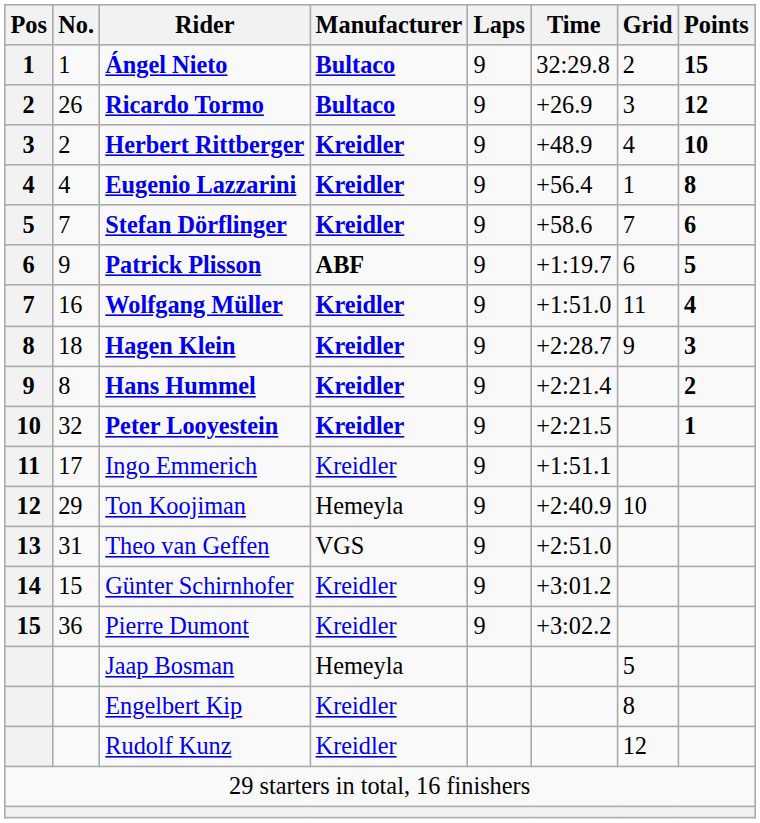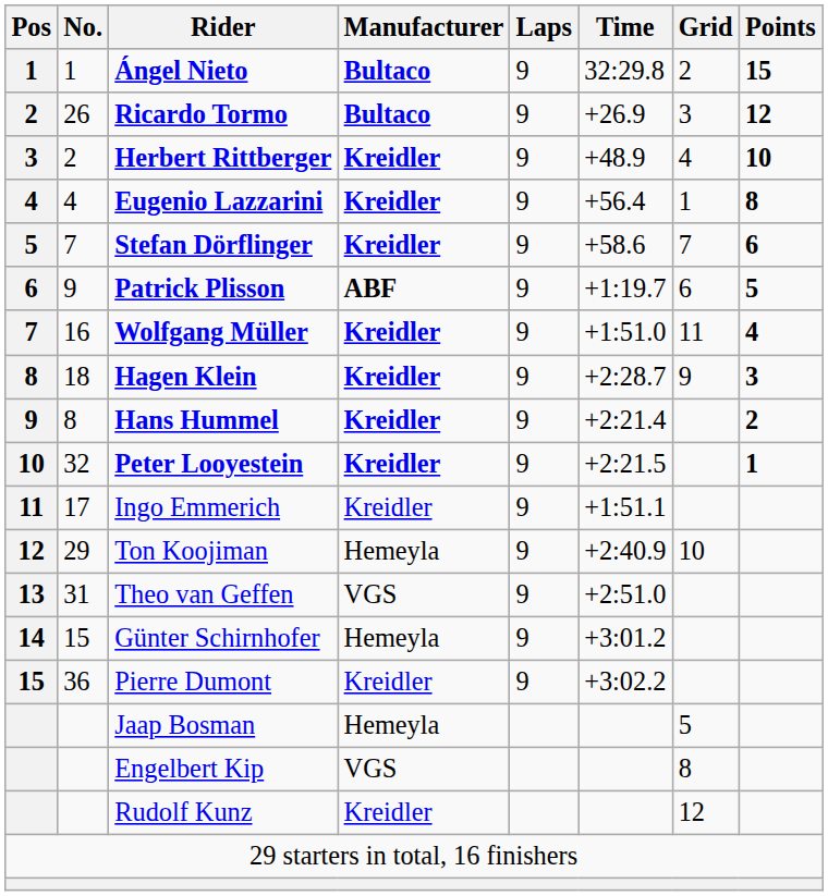Günter Schirnhofer | Manufacturer: Kreidler -> Hemeyla
Engelbert Kip | Manufacturer: Kreidler -> VGS
